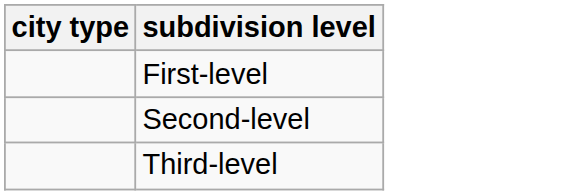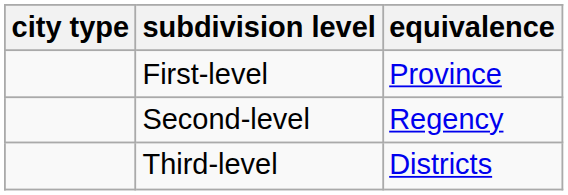+ column: equivalence | Province | Regency | Districts
